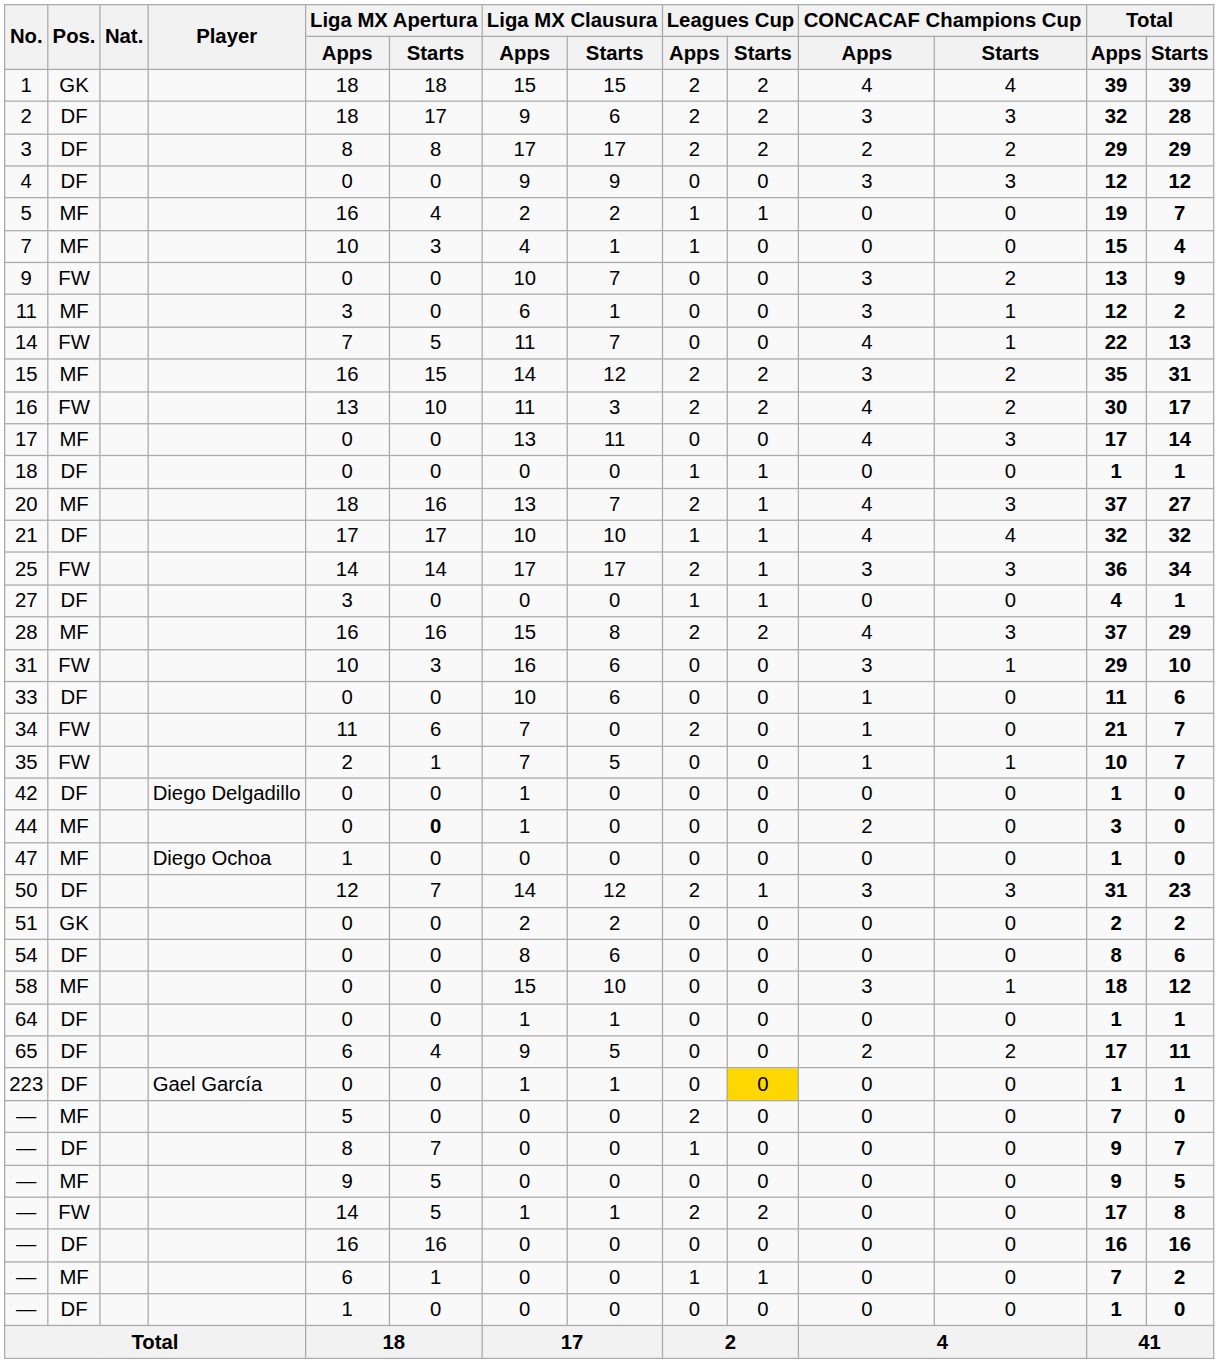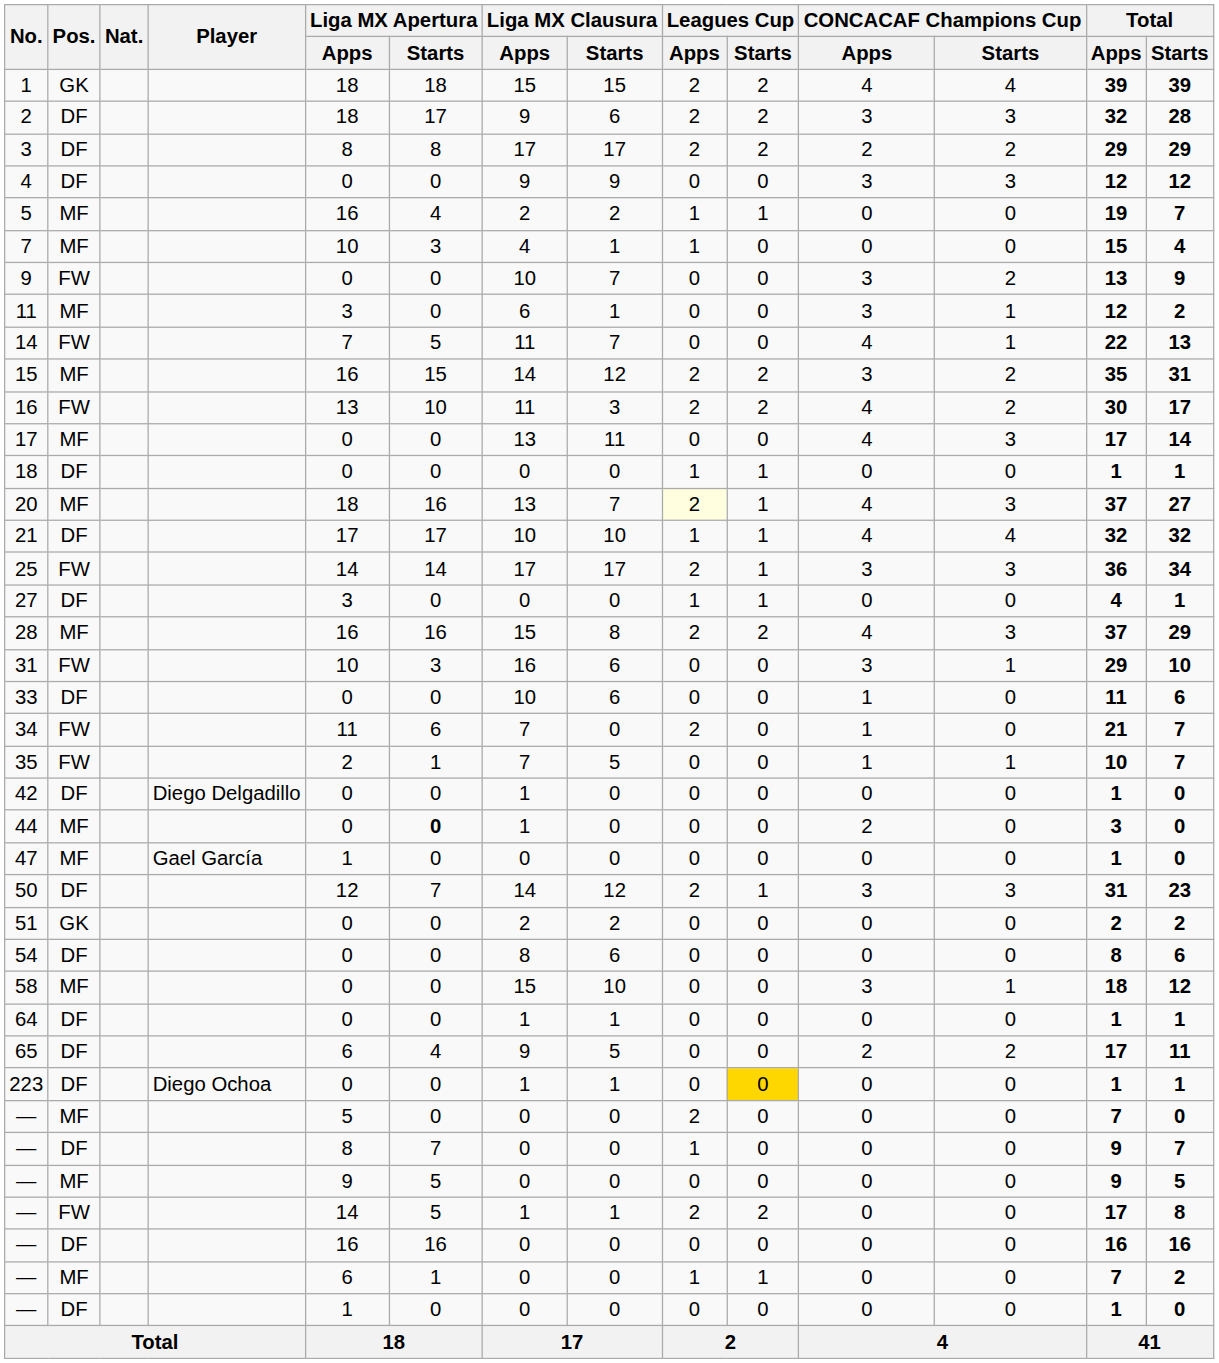20 | Leagues Cup / Apps: no background -> lightyellow background
47 | Player: Diego Ochoa -> Gael García
223 | Player: Gael García -> Diego Ochoa
